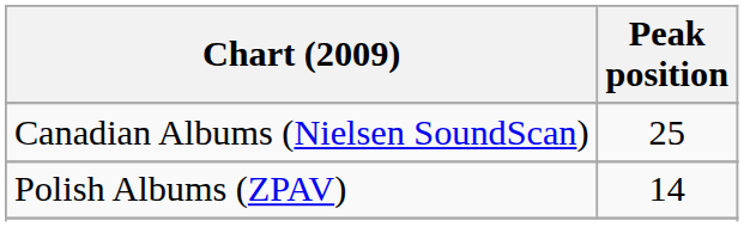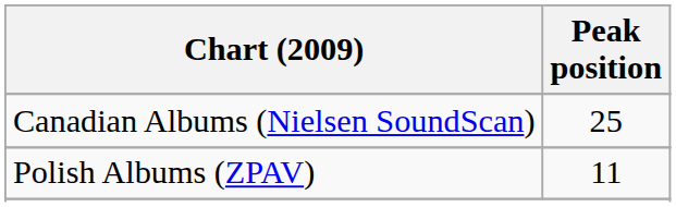Polish Albums (ZPAV) | Peak position: 14 -> 11
